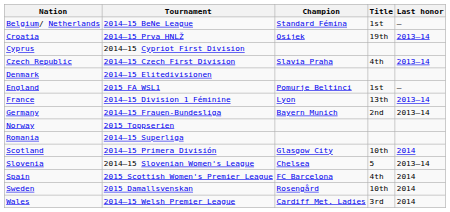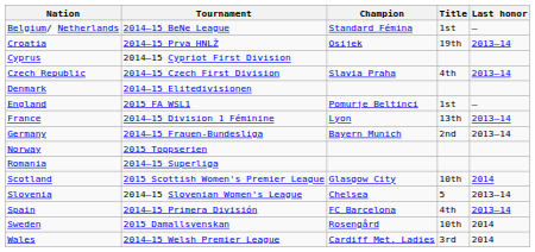Scotland | Tournament: 2014–15 Primera División -> 2015 Scottish Women's Premier League
Spain | Tournament: 2015 Scottish Women's Premier League -> 2014–15 Primera División
Spain | Last honor: 2014 -> 2013–14
